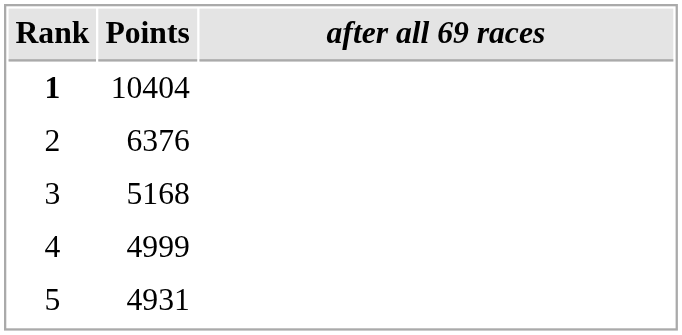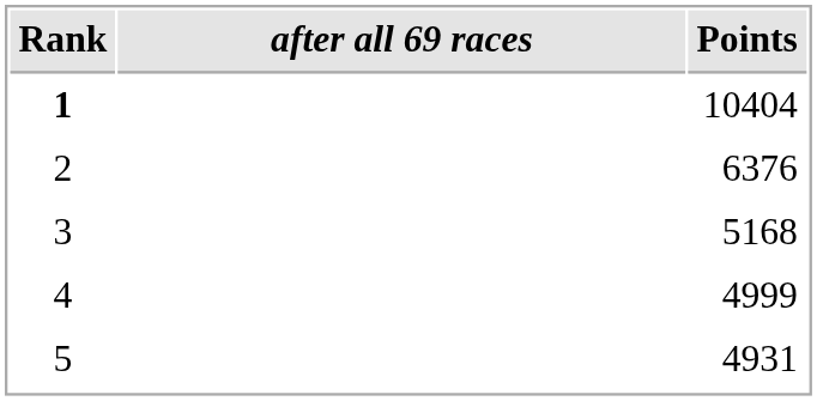columns swapped: after all 69 races <-> Points
